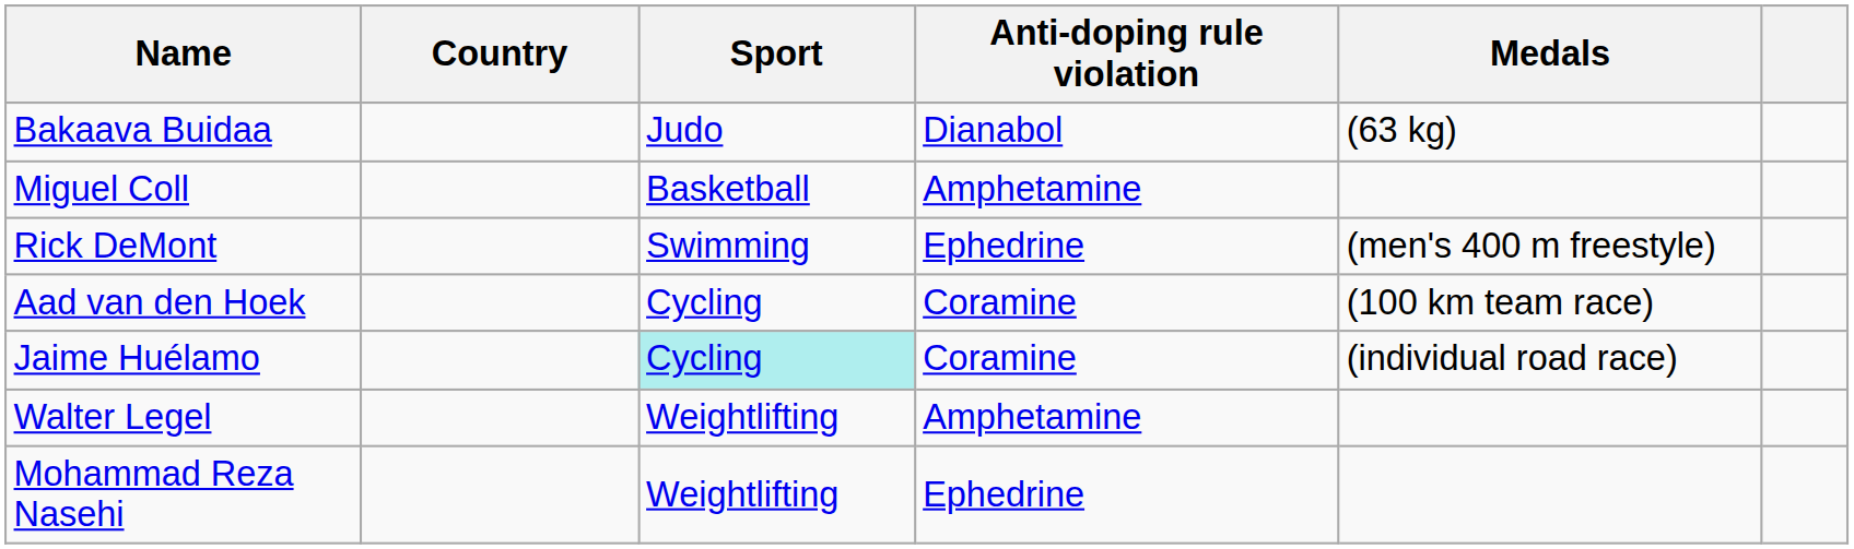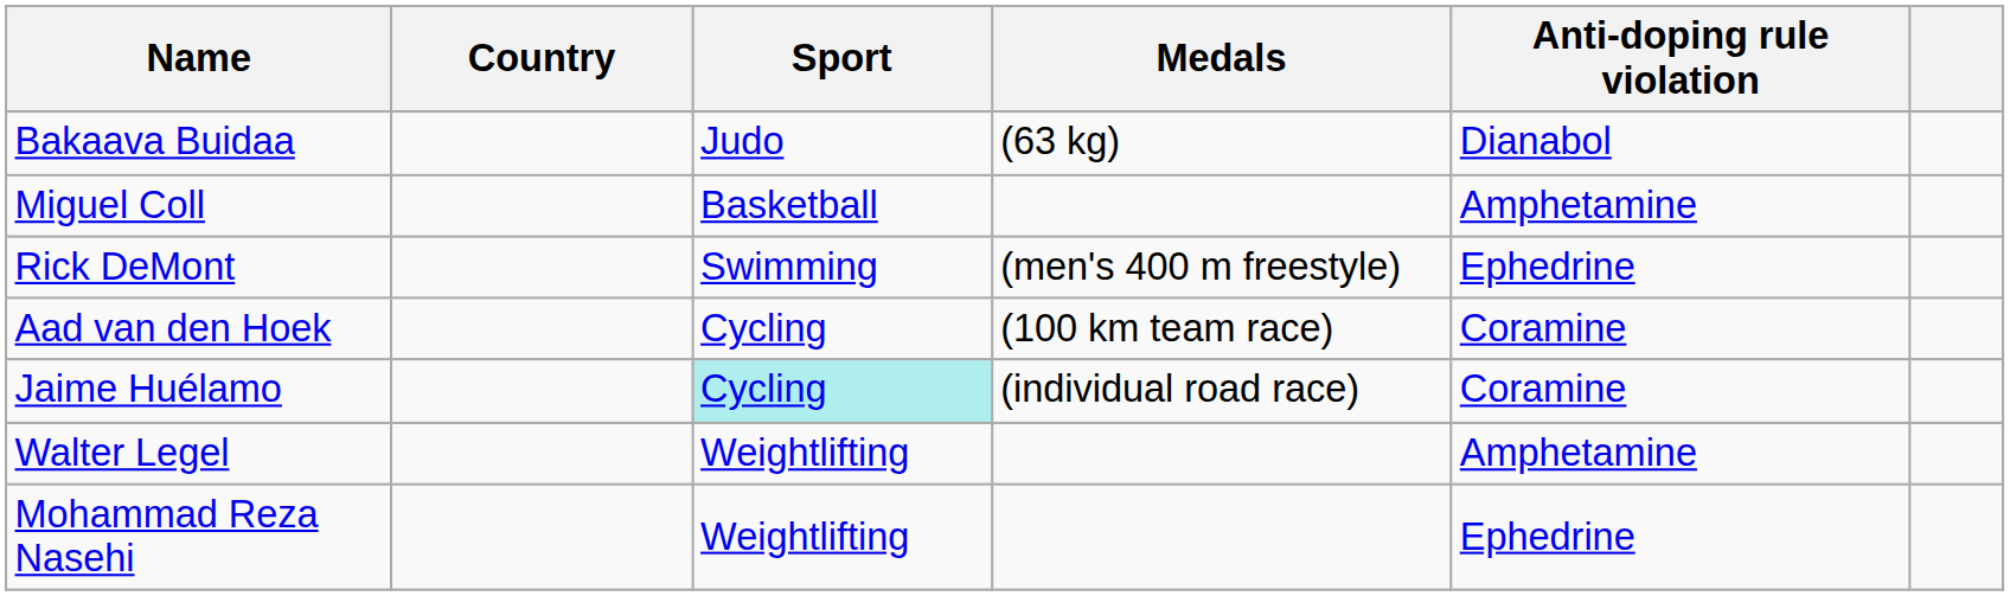columns swapped: Anti-doping rule violation <-> Medals
